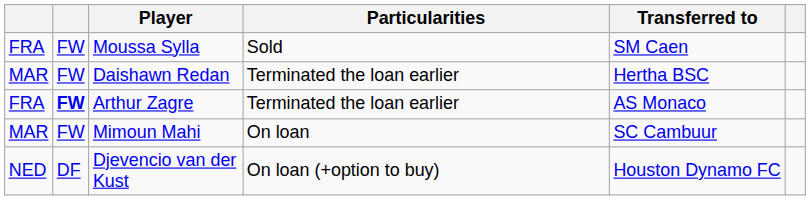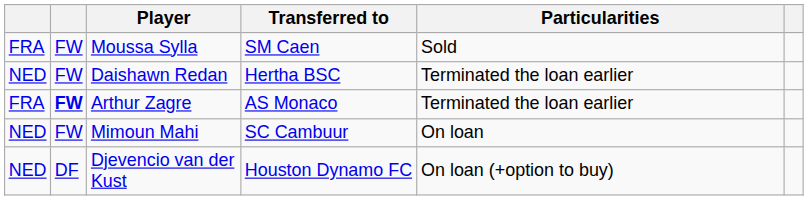columns swapped: Transferred to <-> Particularities
Daishawn Redan | column 1: MAR -> NED
Mimoun Mahi | column 1: MAR -> NED
